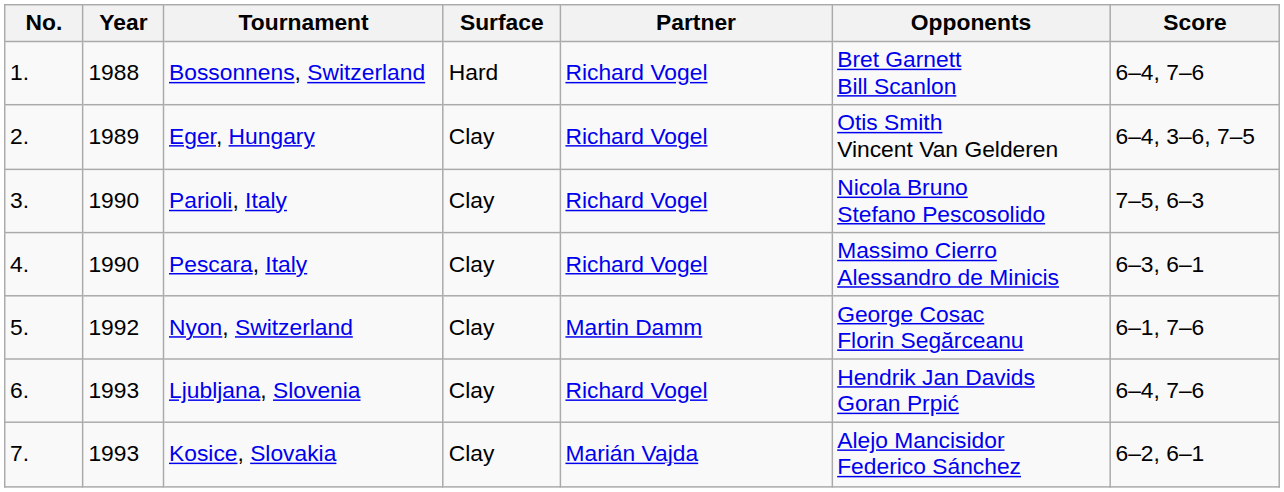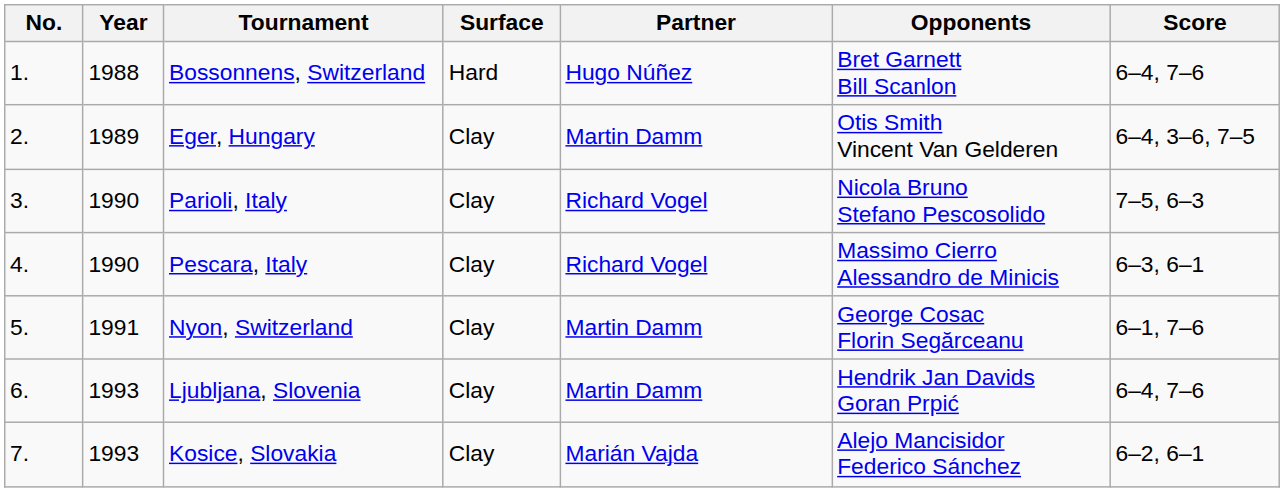Bossonnens, Switzerland | Partner: Richard Vogel -> Hugo Núñez
Eger, Hungary | Partner: Richard Vogel -> Martin Damm
Nyon, Switzerland | Year: 1992 -> 1991
Ljubljana, Slovenia | Partner: Richard Vogel -> Martin Damm
